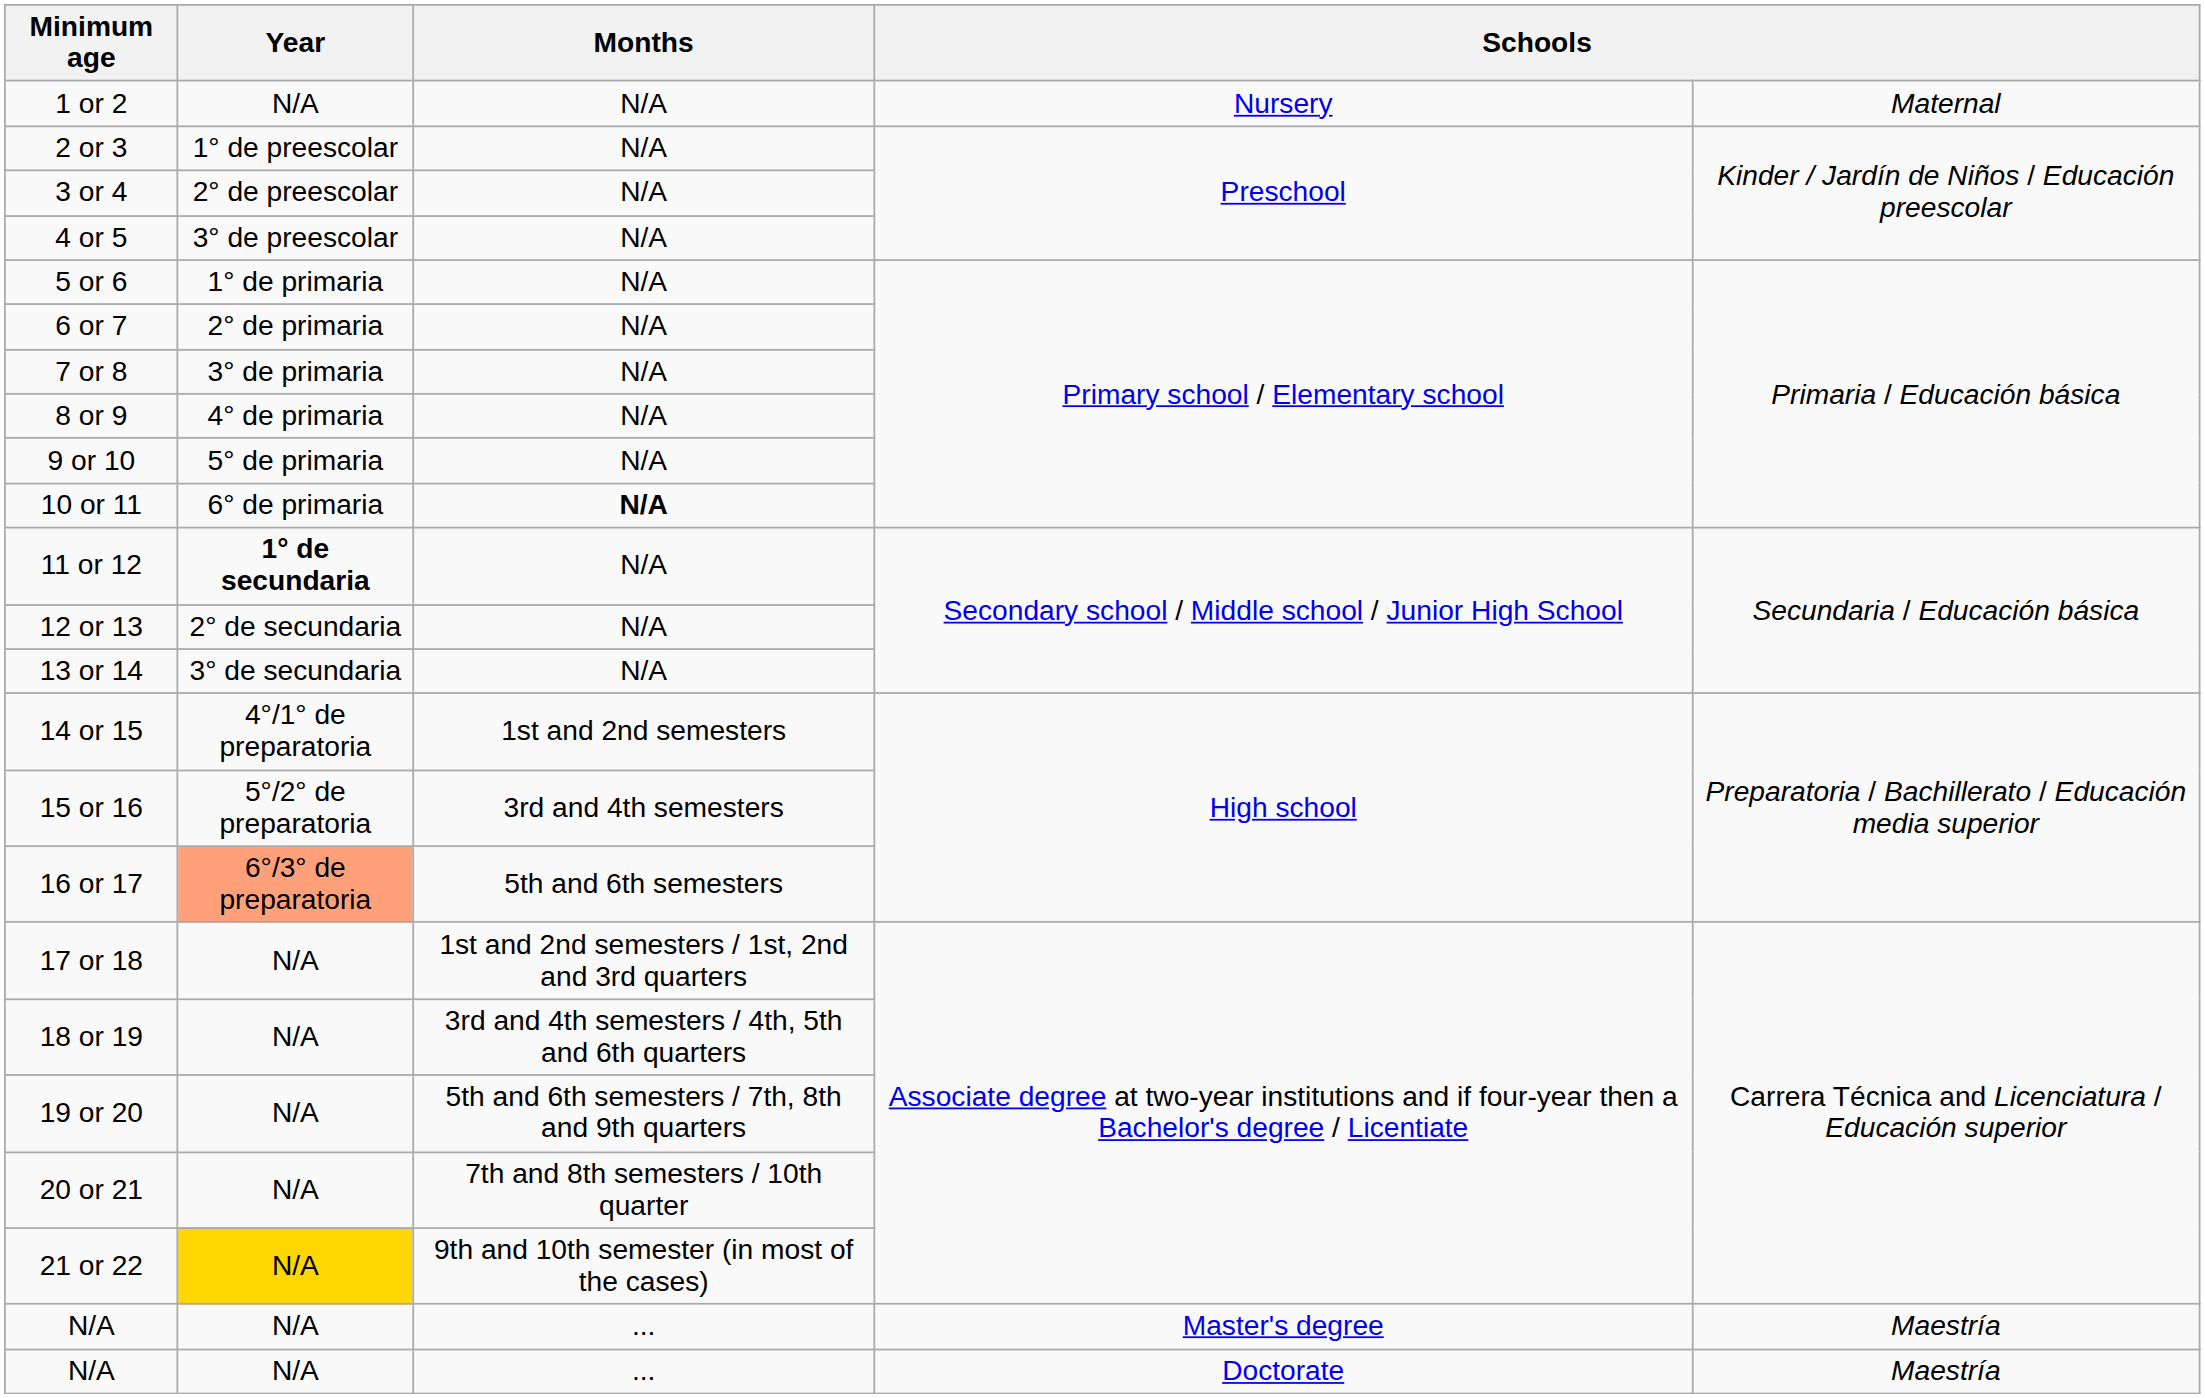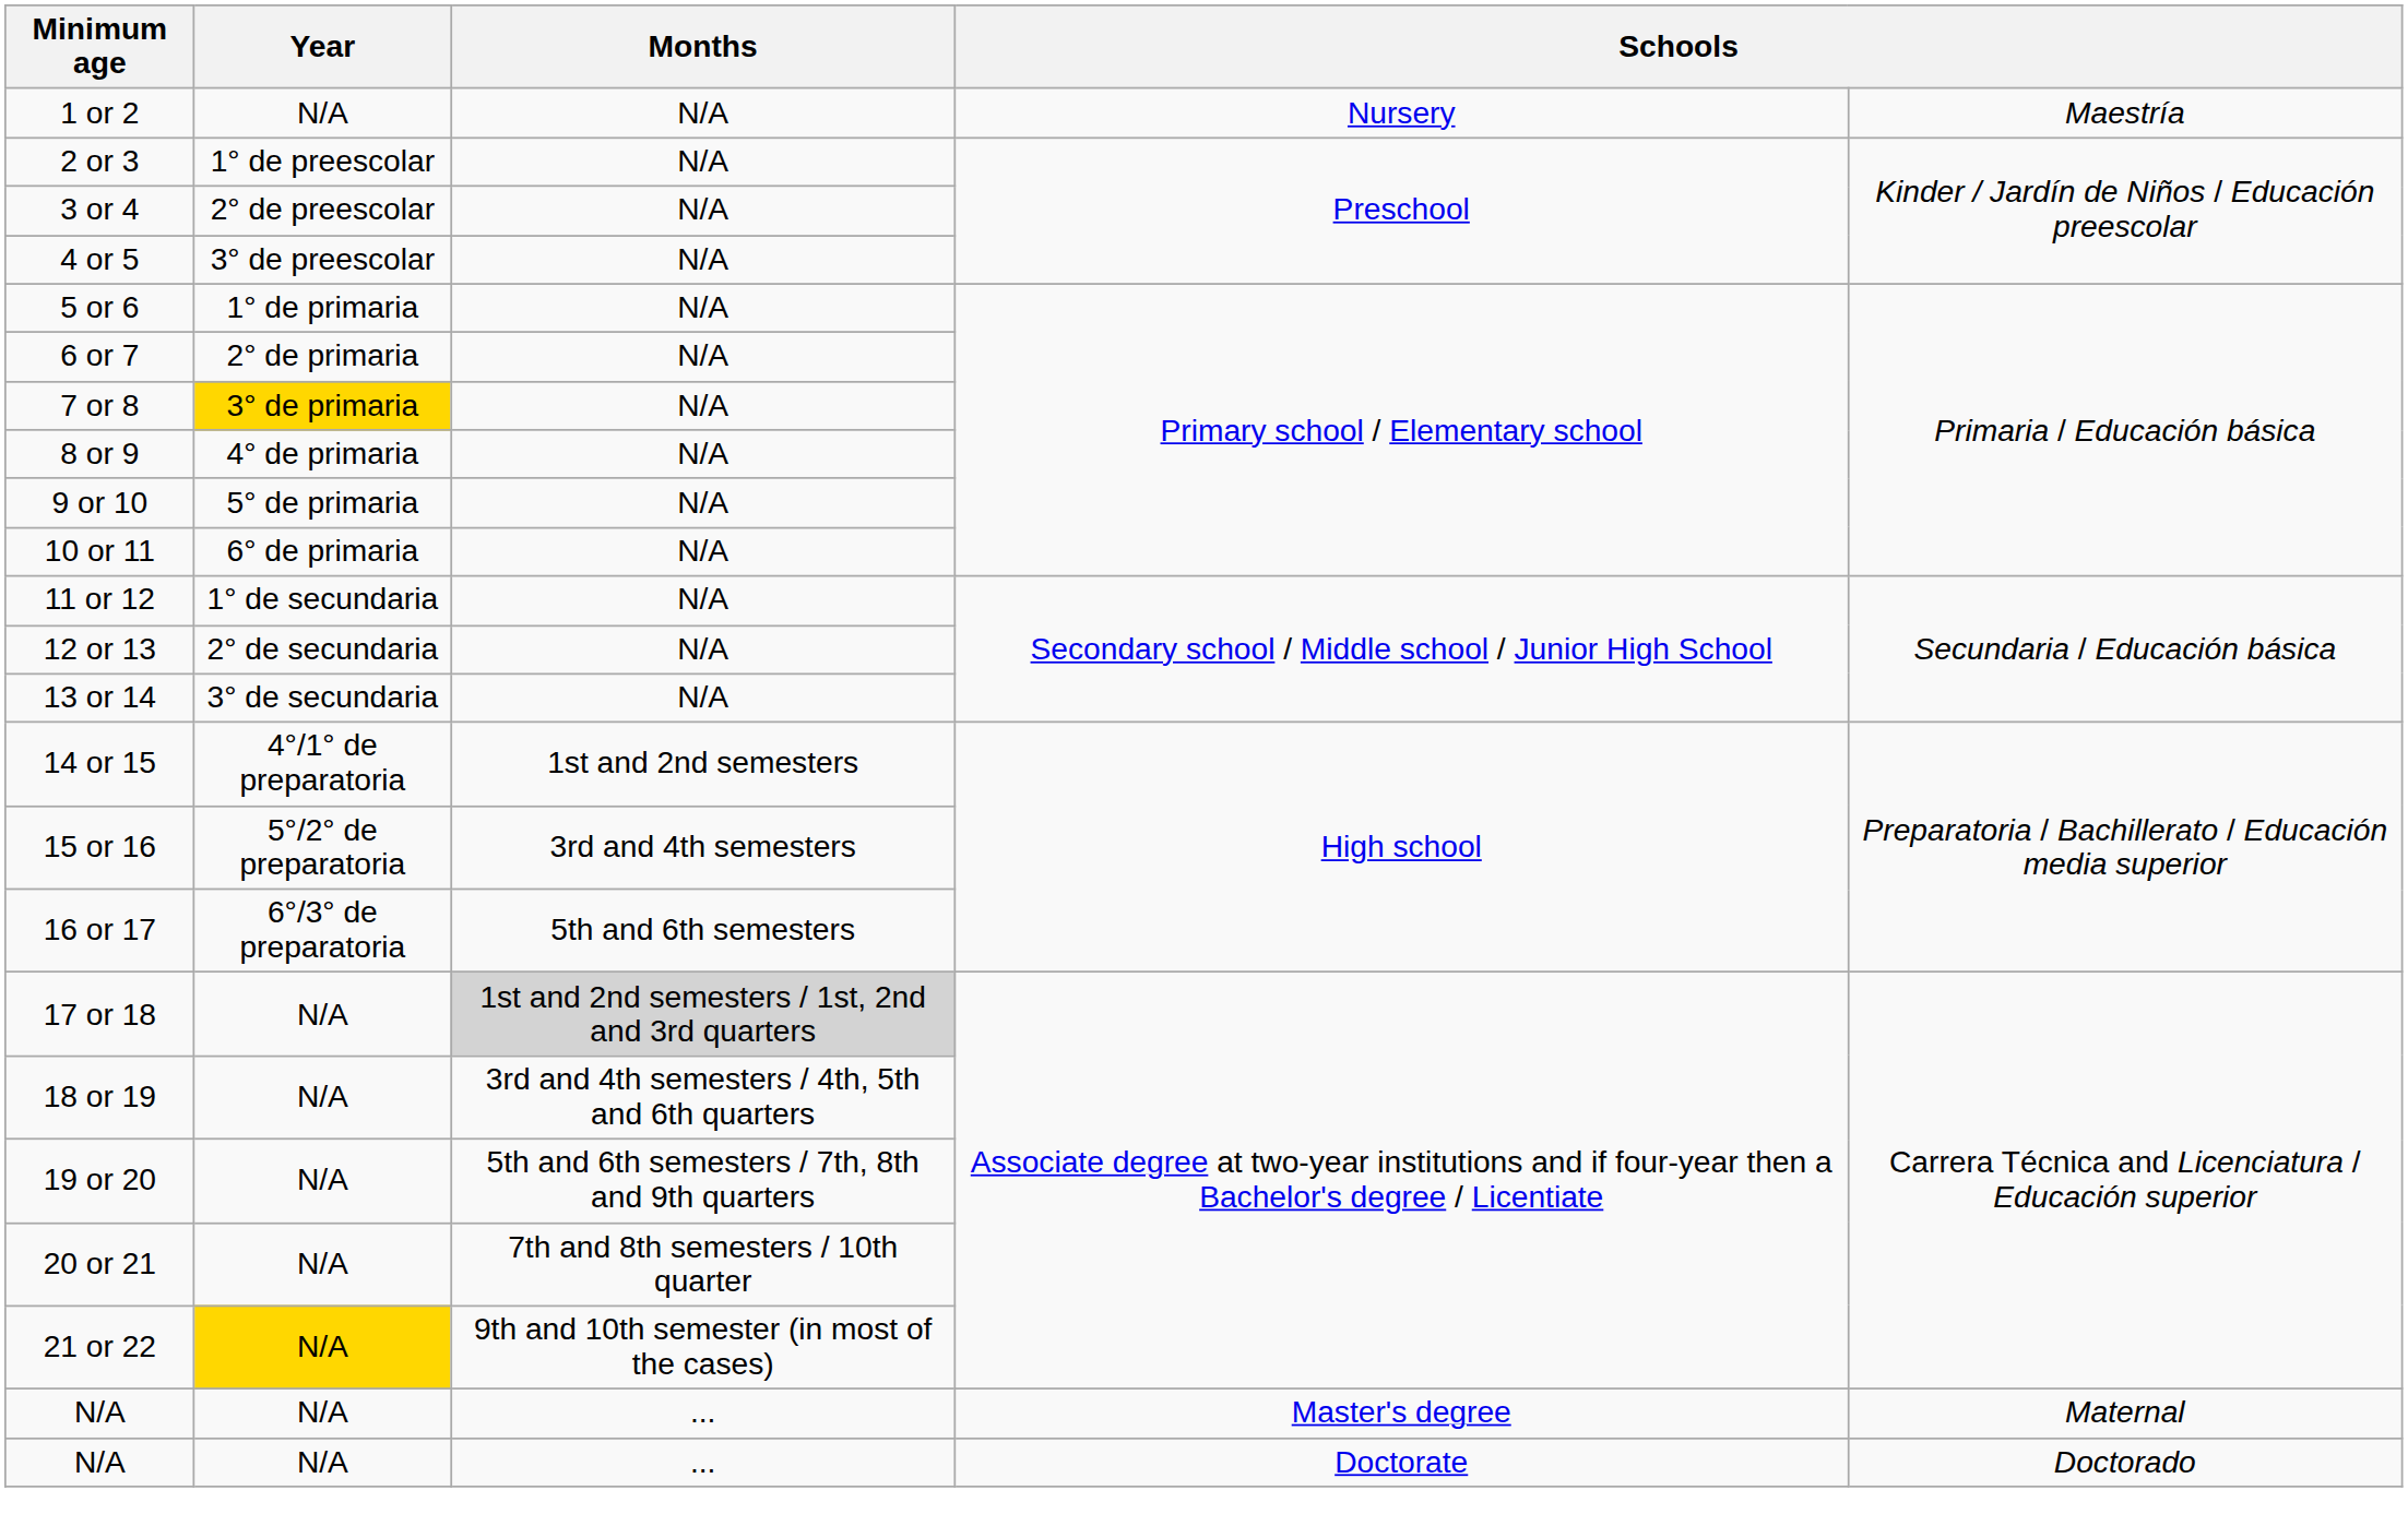1 or 2 | column 5: Maternal -> Maestría
7 or 8 | Year: no background -> gold background
10 or 11 | Months: bold -> normal
11 or 12 | Year: bold -> normal
16 or 17 | Year: lightsalmon background -> no background
17 or 18 | Months: no background -> lightgrey background
N/A / Master's degree | column 5: Maestría -> Maternal
N/A / Doctorate | column 5: Maestría -> Doctorado
